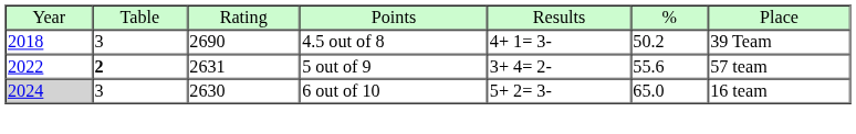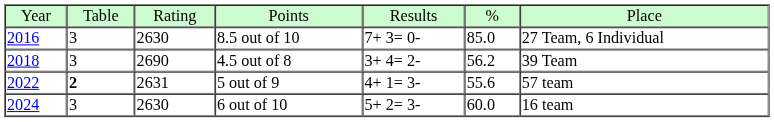+ row: 2016 | 3 | 2630 | 8.5 out of 10 | 7+ 3= 0- | 85.0 | 27 Team, 6 Individual
4.5 out of 8 | column 5: 4+ 1= 3- -> 3+ 4= 2-
4.5 out of 8 | column 6: 50.2 -> 56.2
5 out of 9 | column 5: 3+ 4= 2- -> 4+ 1= 3-
6 out of 10 | column 1: lightgrey background -> no background
6 out of 10 | column 6: 65.0 -> 60.0
